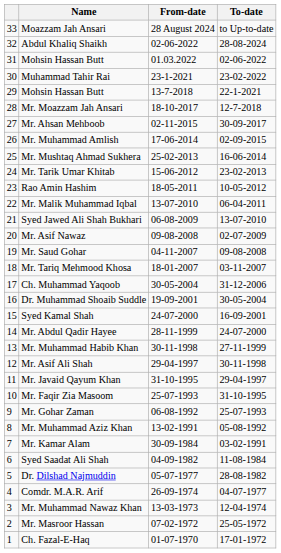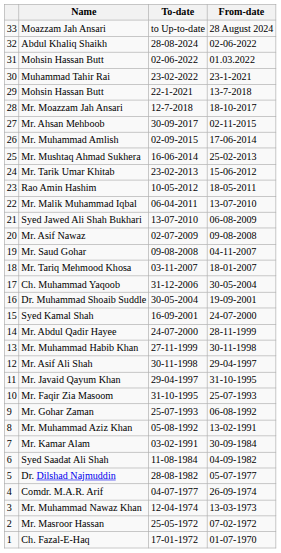columns swapped: From-date <-> To-date
